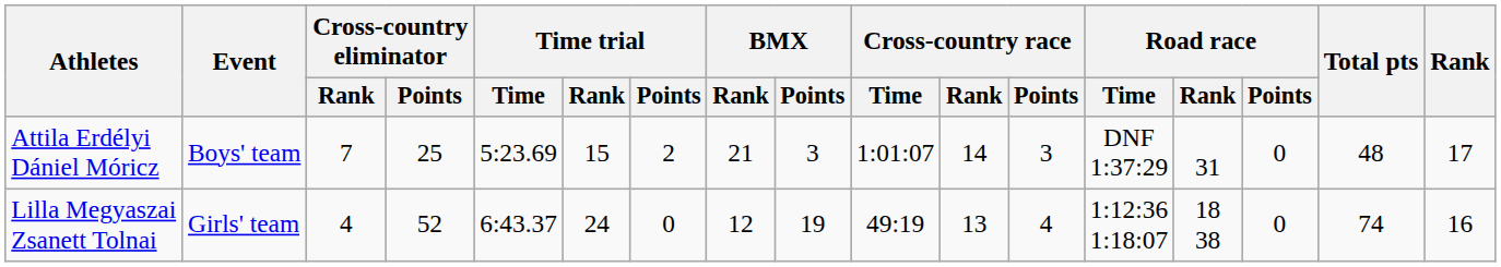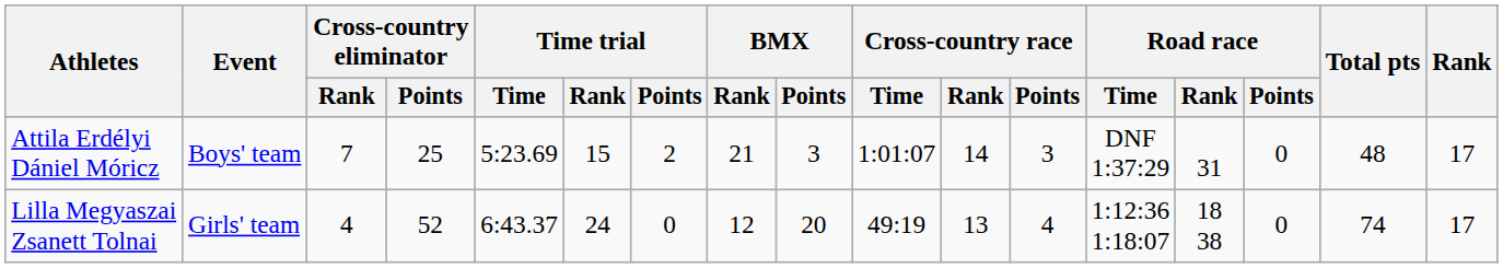Lilla Megyaszai Zsanett Tolnai | BMX / Points: 19 -> 20
Lilla Megyaszai Zsanett Tolnai | Rank: 16 -> 17
